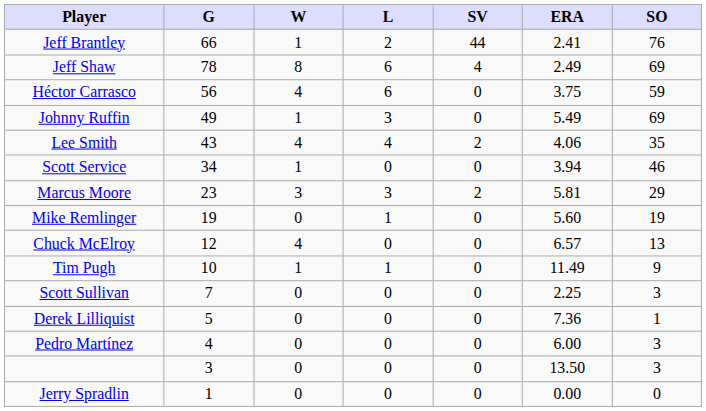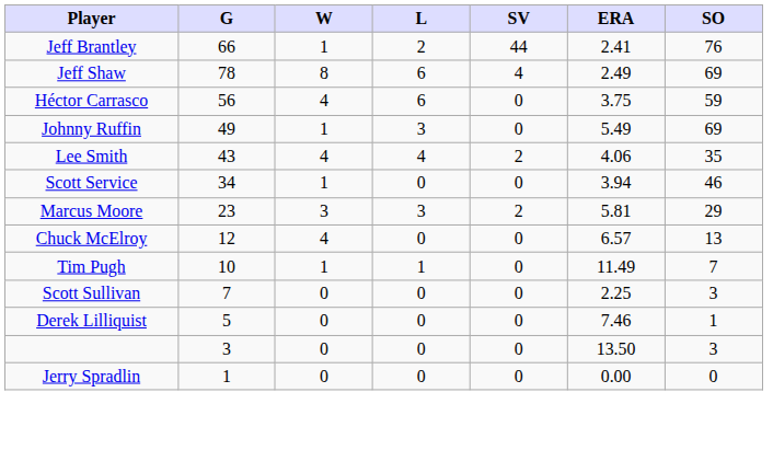- row: Mike Remlinger | 19 | 0 | 1 | 0 | 5.60 | 19
Tim Pugh | SO: 9 -> 7
Derek Lilliquist | ERA: 7.36 -> 7.46
- row: Pedro Martínez | 4 | 0 | 0 | 0 | 6.00 | 3
